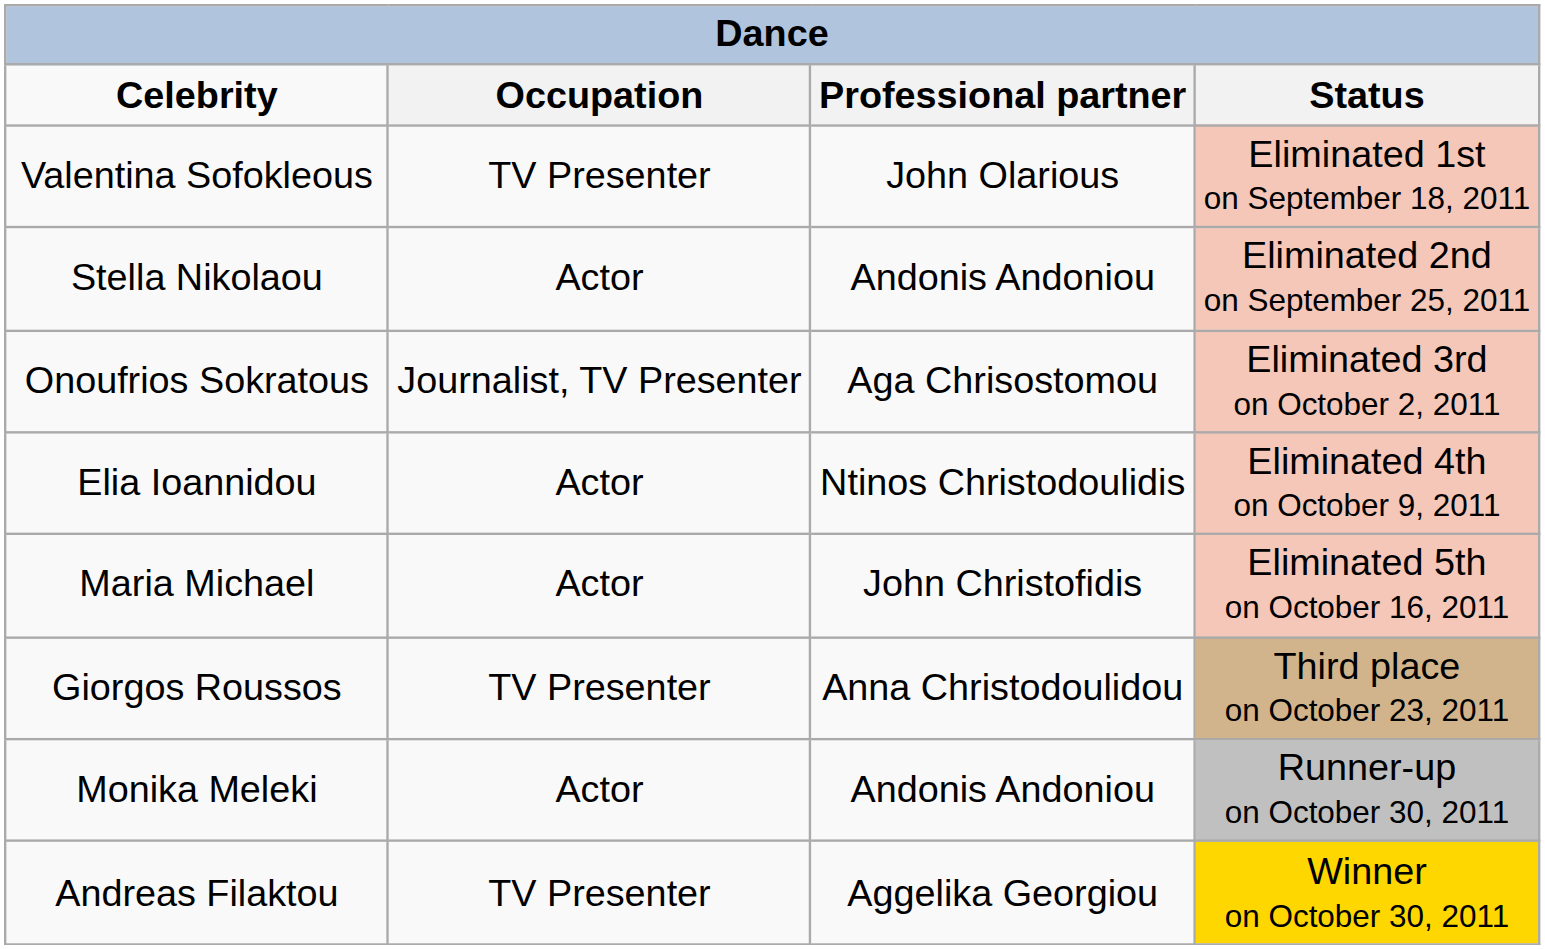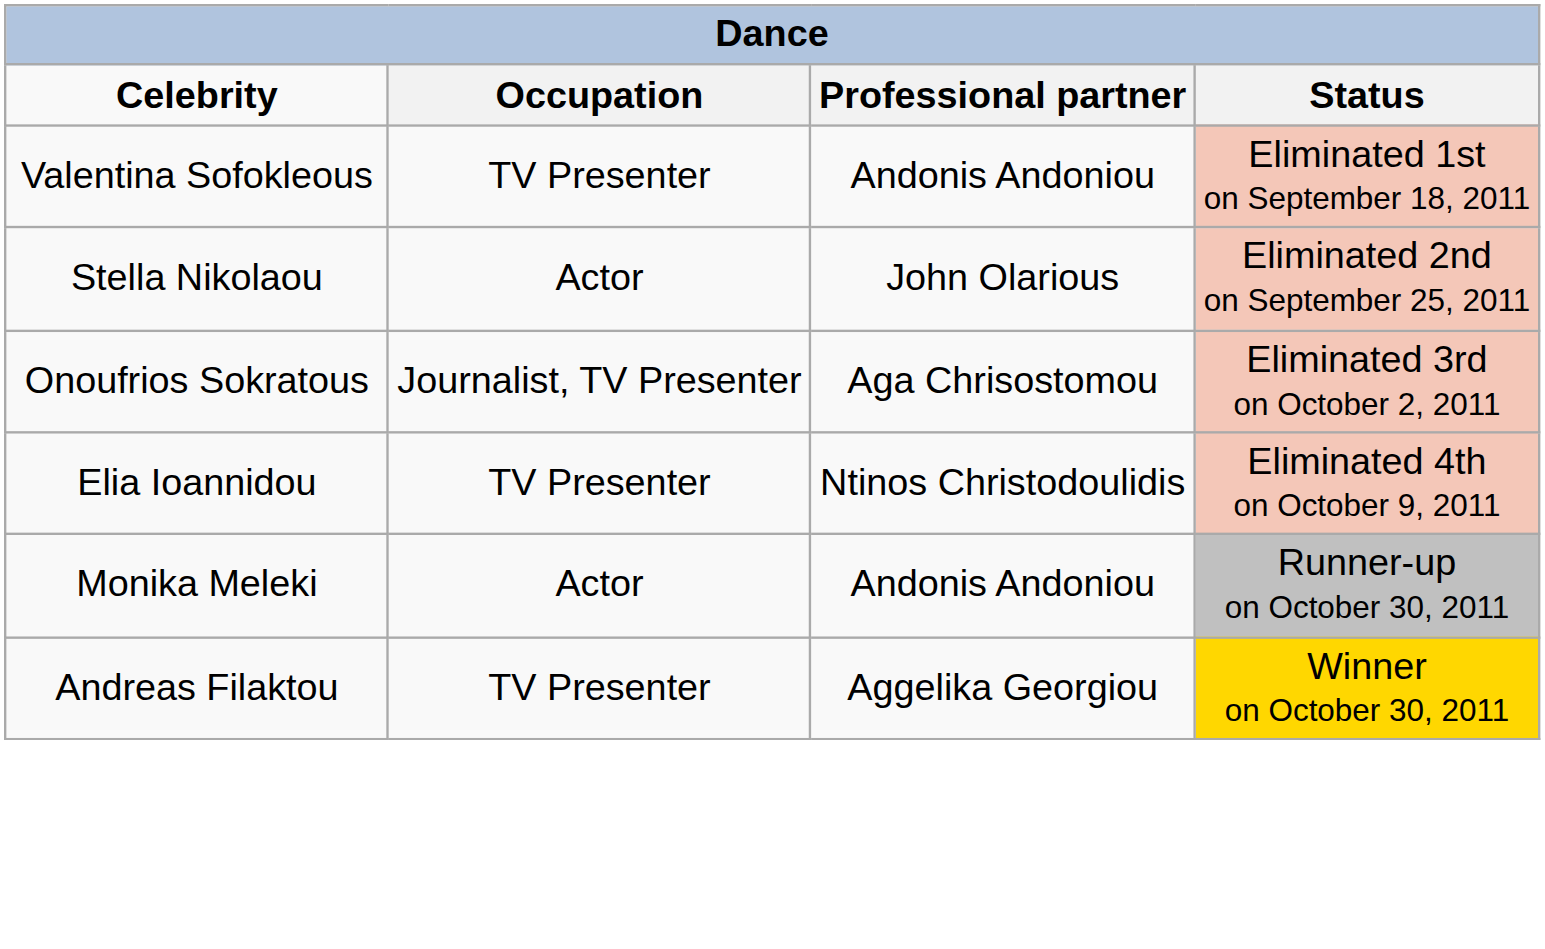Valentina Sofokleous | Professional partner: John Olarious -> Andonis Andoniou
Stella Nikolaou | Professional partner: Andonis Andoniou -> John Olarious
Elia Ioannidou | Occupation: Actor -> TV Presenter
- row: Maria Michael | Actor | John Christofidis | Eliminated 5th on October 16, 2011
- row: Giorgos Roussos | TV Presenter | Anna Christodoulidou | Third place on October 23, 2011
